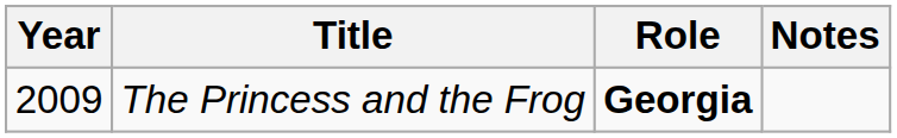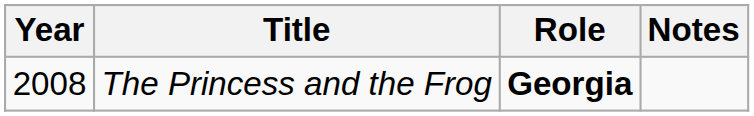The Princess and the Frog | Year: 2009 -> 2008
